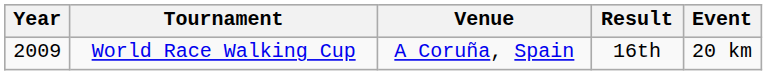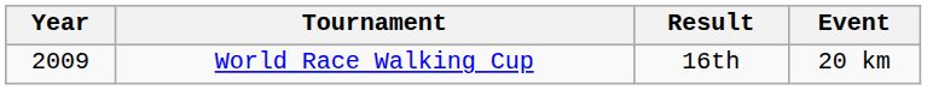- column: Venue | A Coruña, Spain
